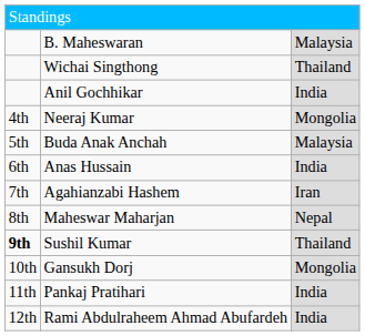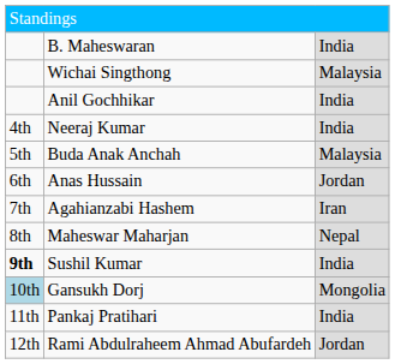B. Maheswaran | column 3: Malaysia -> India
Wichai Singthong | column 3: Thailand -> Malaysia
Neeraj Kumar | column 3: Mongolia -> India
Anas Hussain | column 3: India -> Jordan
Sushil Kumar | column 3: Thailand -> India
Gansukh Dorj | column 1: no background -> lightblue background
Rami Abdulraheem Ahmad Abufardeh | column 3: India -> Jordan
